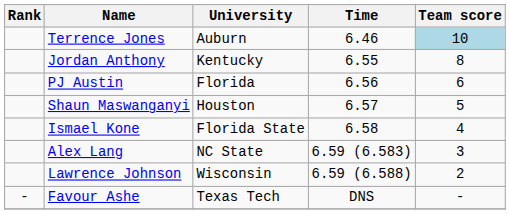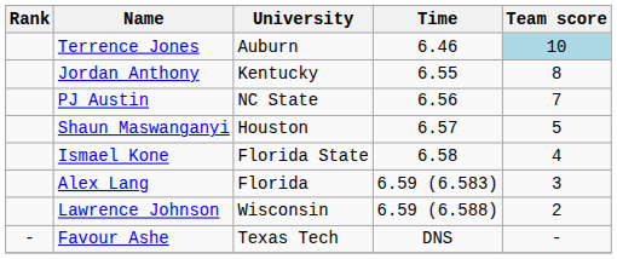PJ Austin | University: Florida -> NC State
PJ Austin | Team score: 6 -> 7
Alex Lang | University: NC State -> Florida
